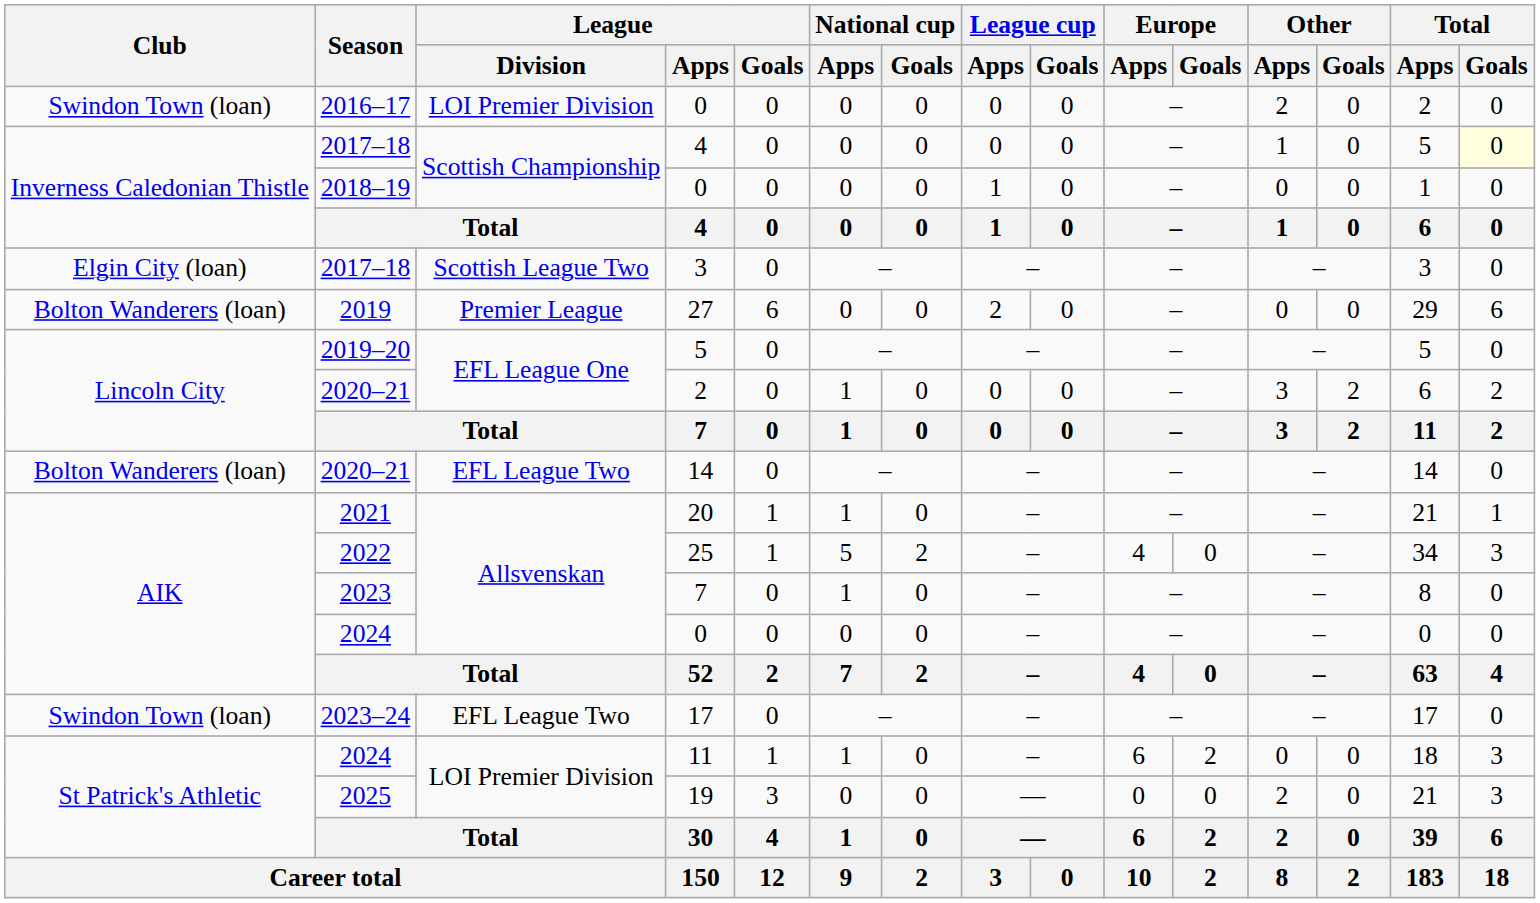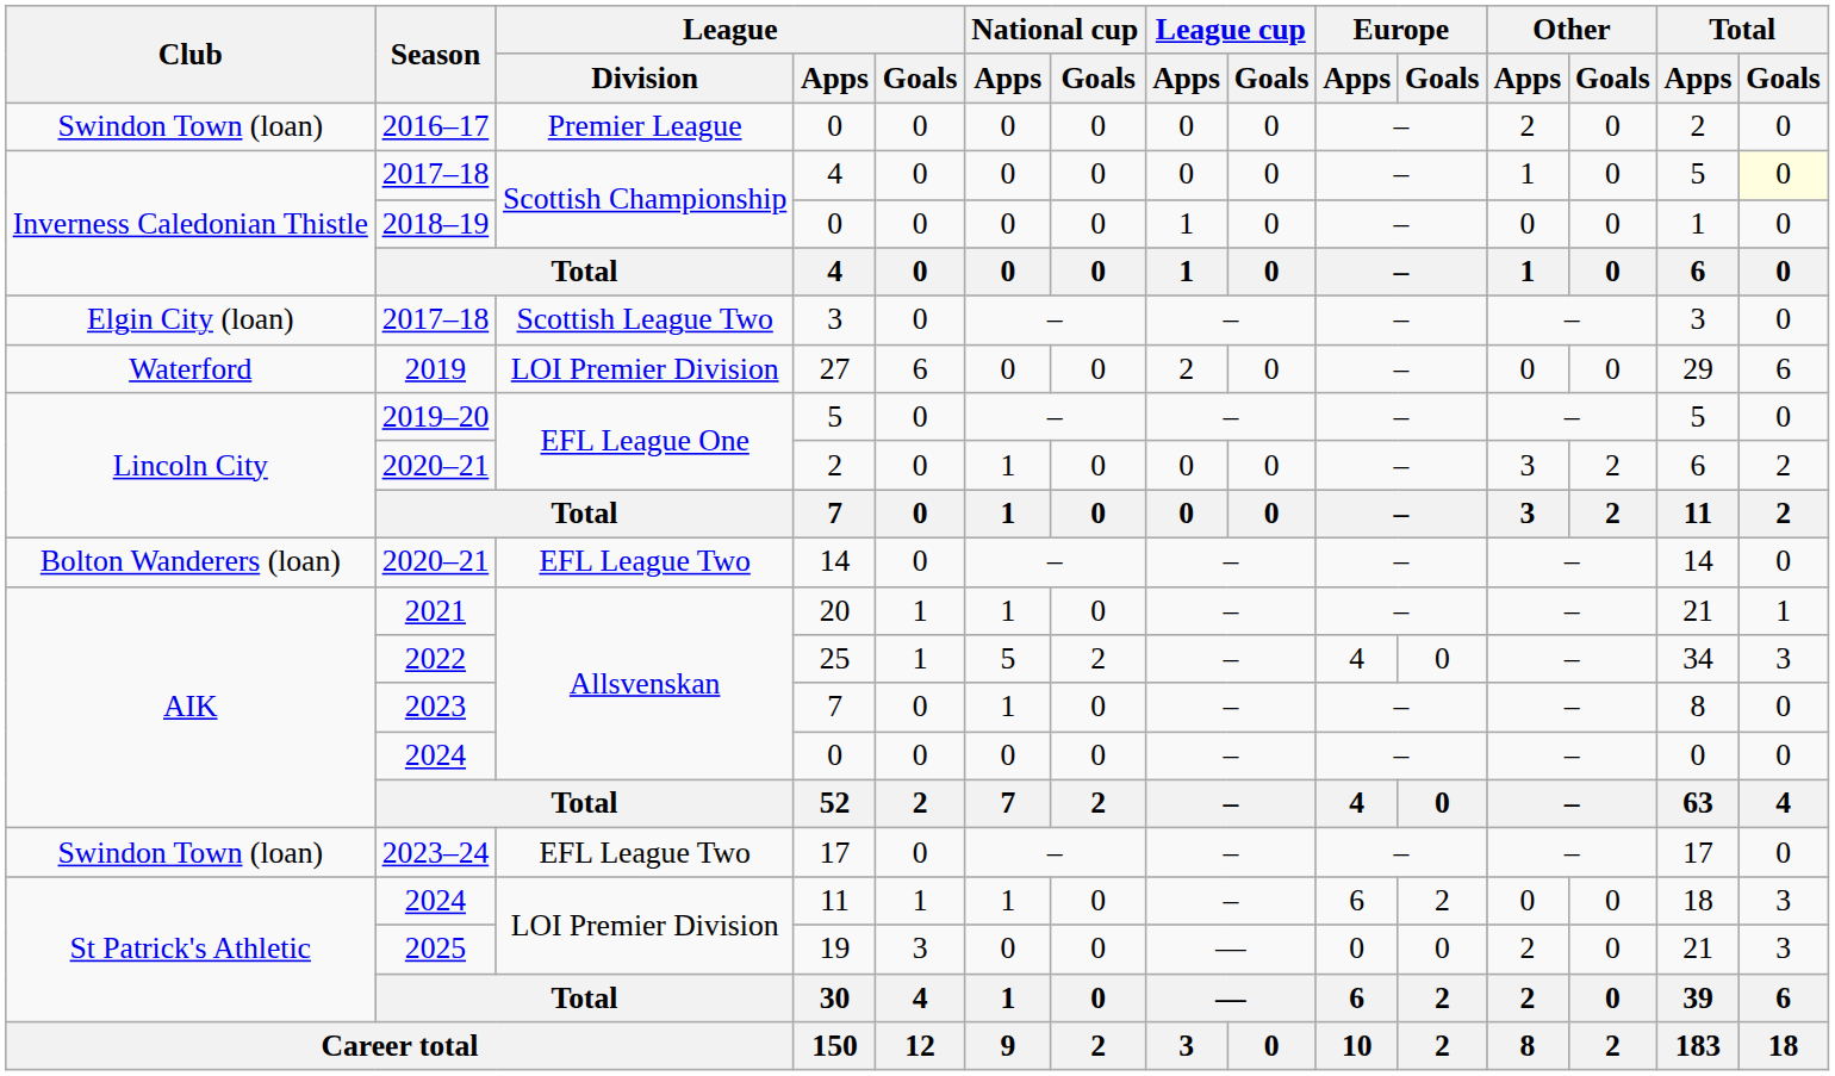2016–17 / 0 | League / Division: LOI Premier Division -> Premier League
27 | Club: Bolton Wanderers (loan) -> Waterford
27 | League / Division: Premier League -> LOI Premier Division
